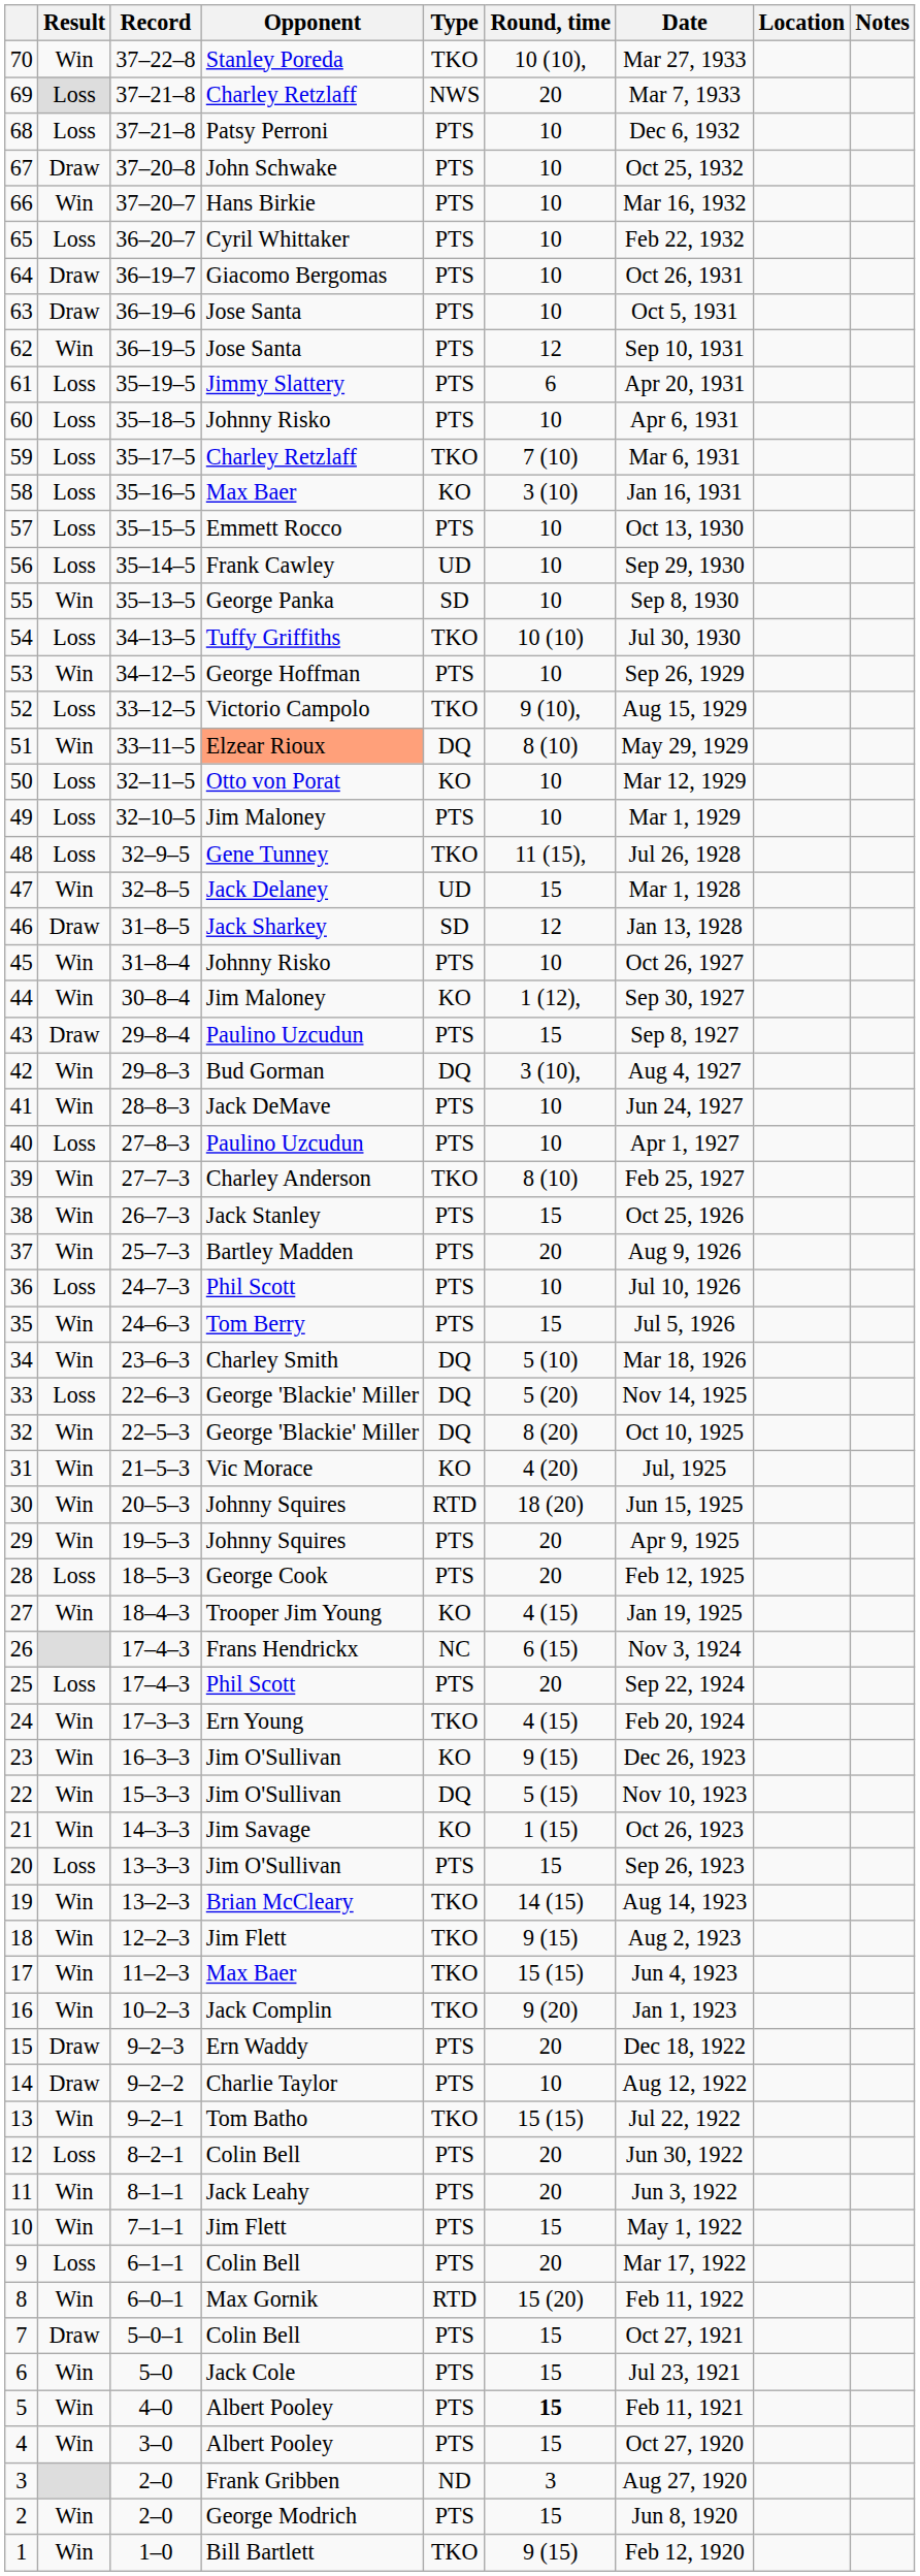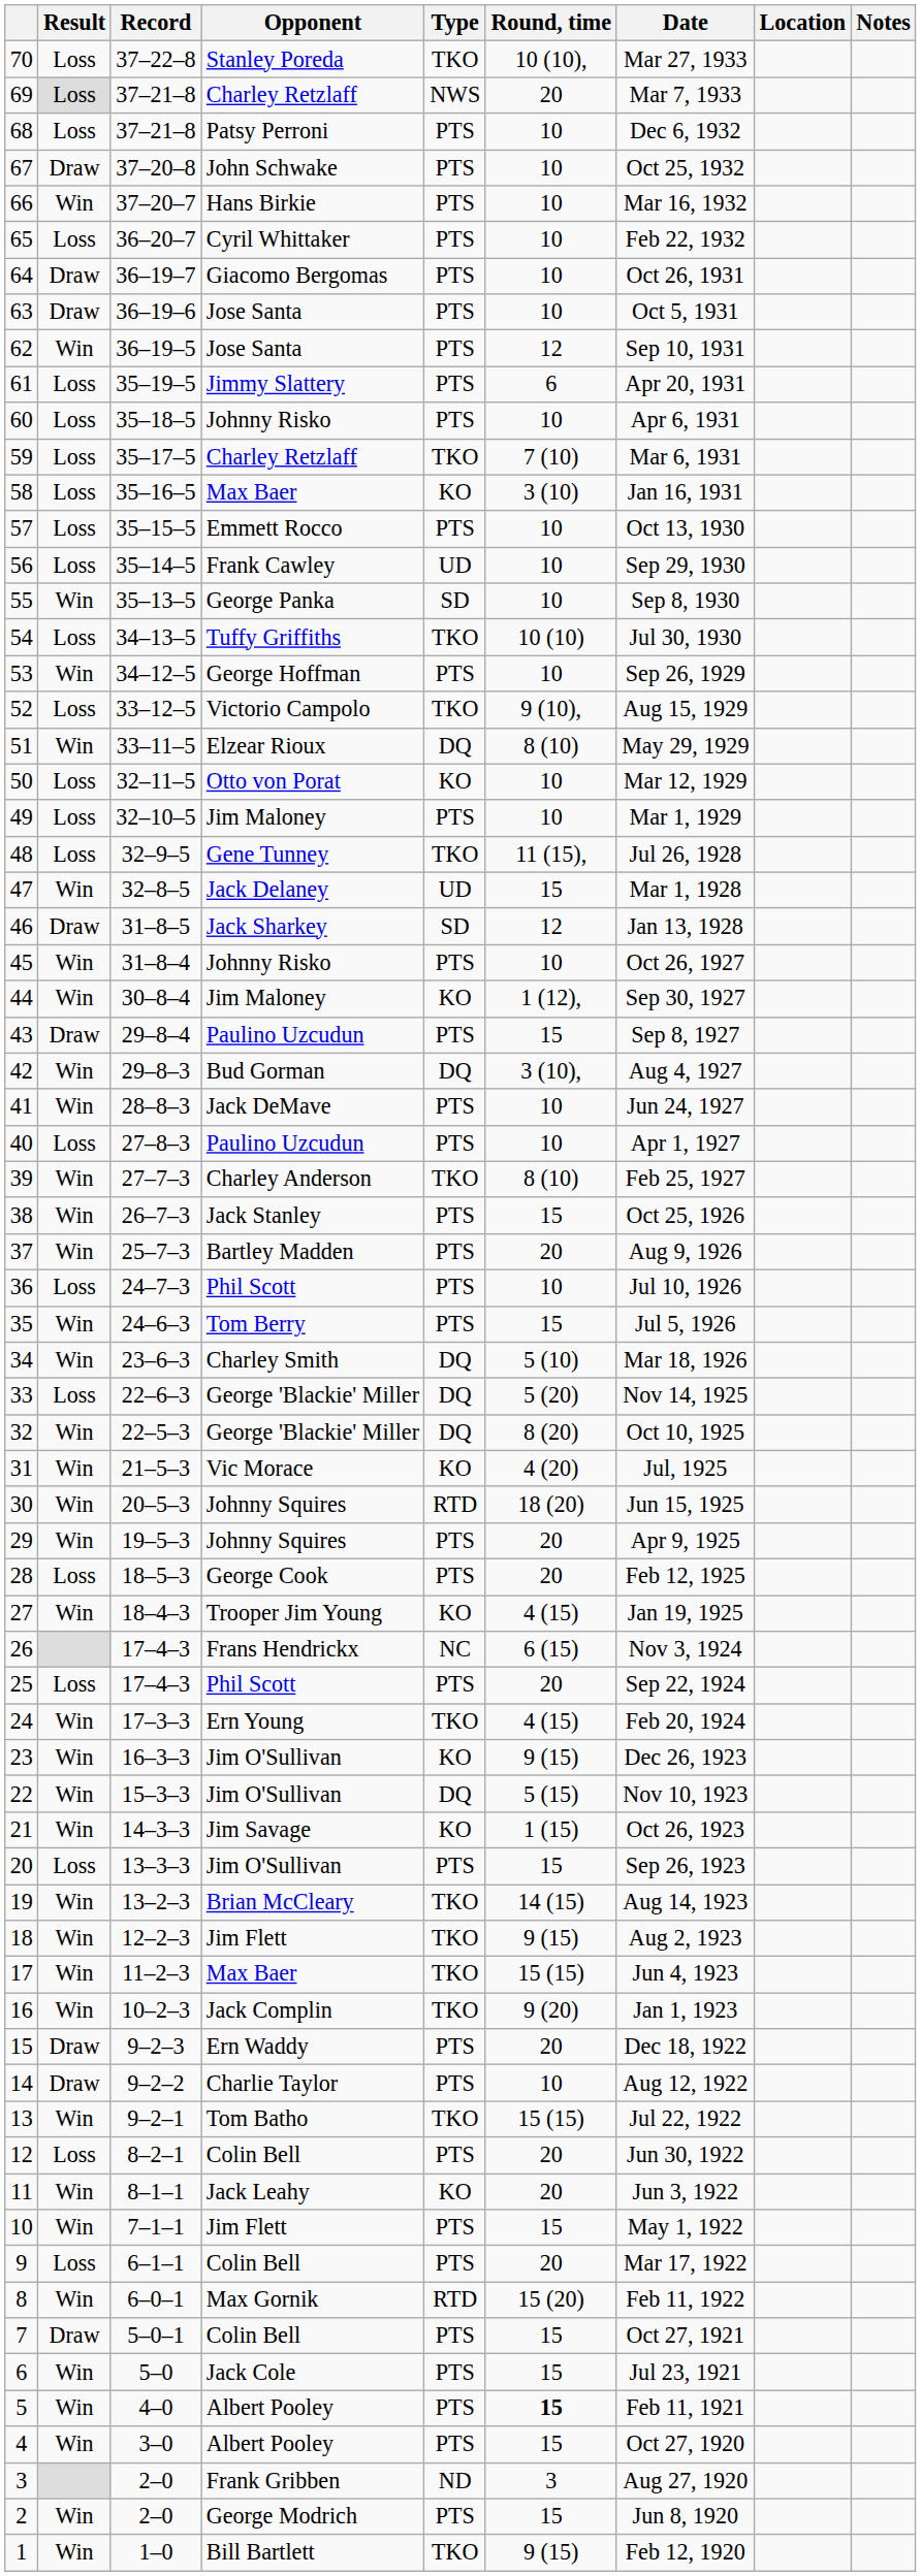70 | Result: Win -> Loss
51 | Opponent: lightsalmon background -> no background
11 | Type: PTS -> KO
